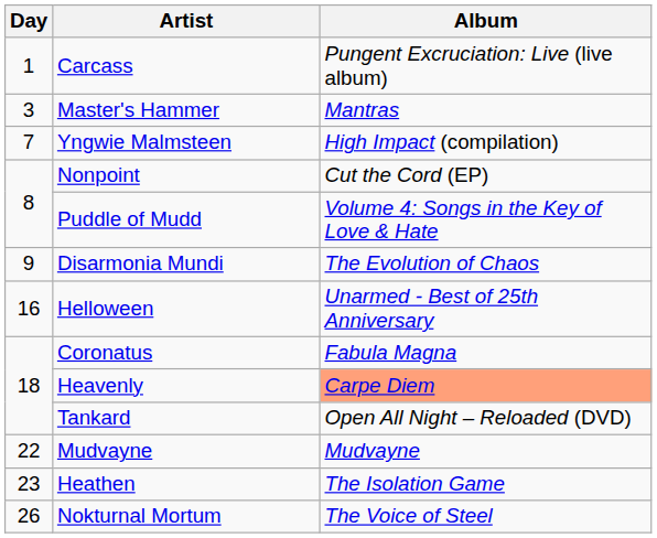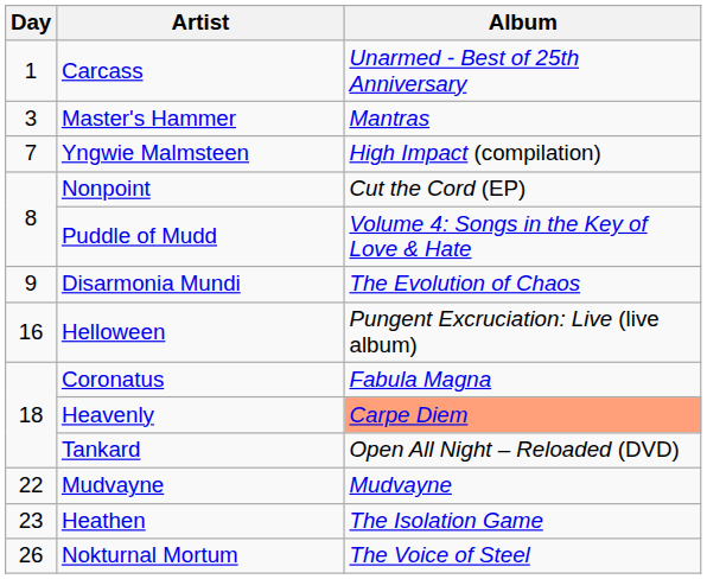Carcass | Album: Pungent Excruciation: Live (live album) -> Unarmed - Best of 25th Anniversary
Helloween | Album: Unarmed - Best of 25th Anniversary -> Pungent Excruciation: Live (live album)
